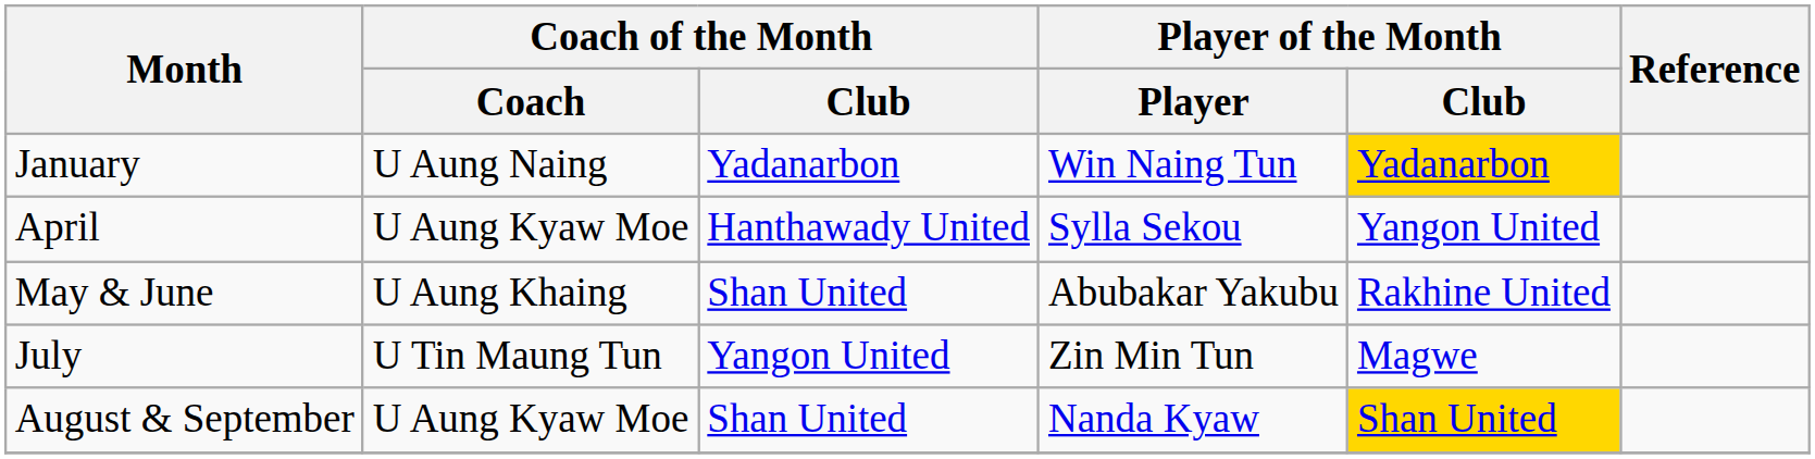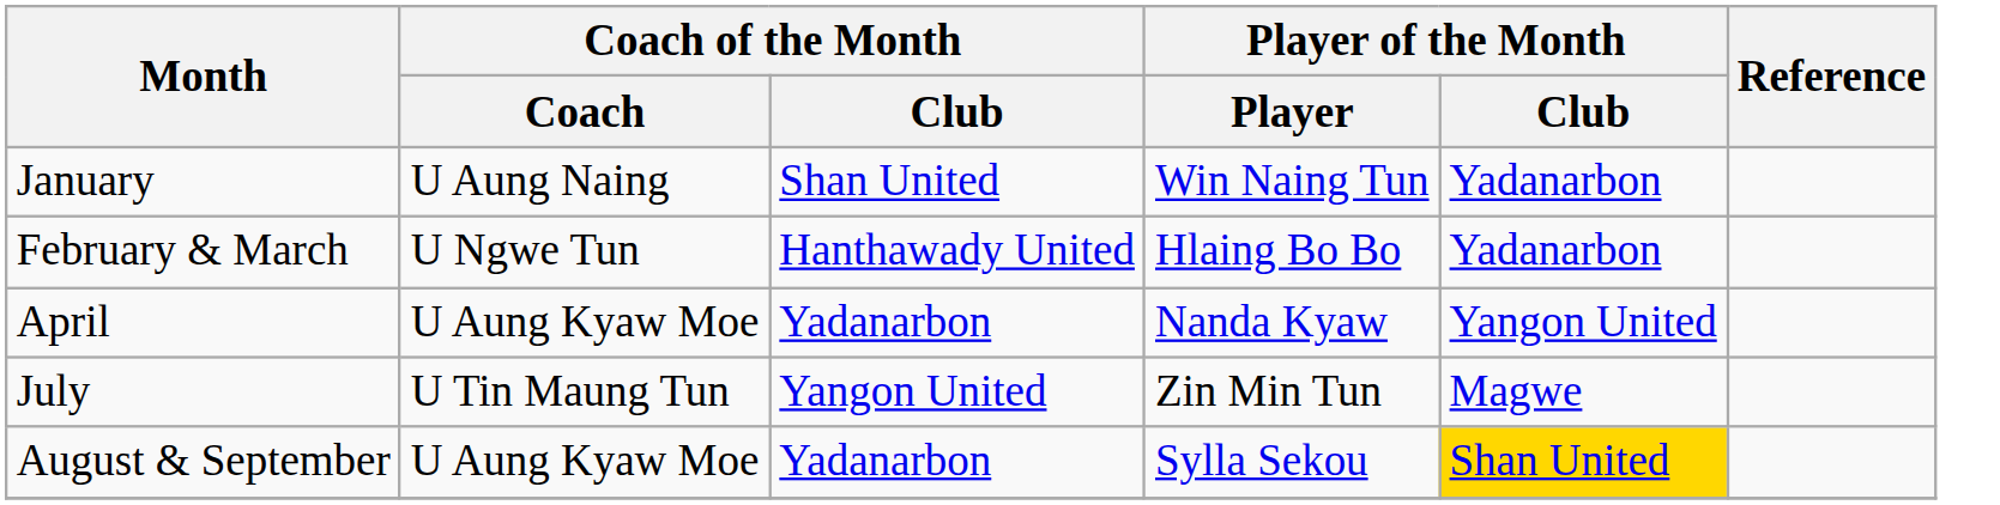January | Coach of the Month / Club: Yadanarbon -> Shan United
January | Player of the Month / Club: gold background -> no background
+ row: February & March | U Ngwe Tun | Hanthawady United | Hlaing Bo Bo | Yadanarbon
April | Coach of the Month / Club: Hanthawady United -> Yadanarbon
April | Player of the Month / Player: Sylla Sekou -> Nanda Kyaw
- row: May & June | U Aung Khaing | Shan United | Abubakar Yakubu | Rakhine United
August & September | Coach of the Month / Club: Shan United -> Yadanarbon
August & September | Player of the Month / Player: Nanda Kyaw -> Sylla Sekou
